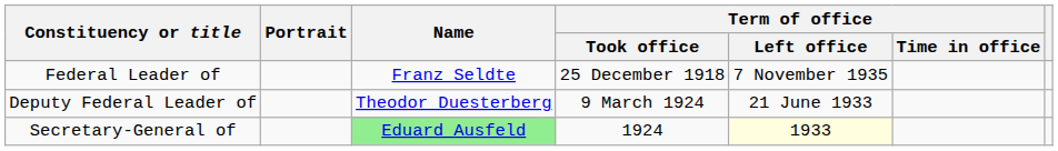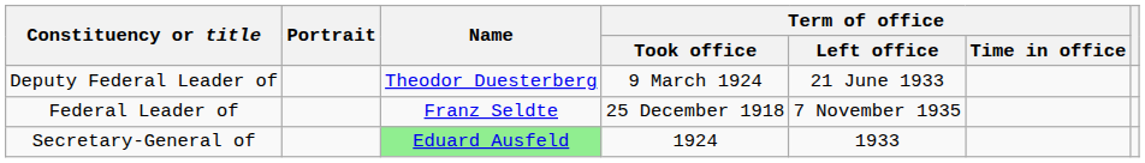rows swapped: Federal Leader of <-> Deputy Federal Leader of
Secretary-General of | Term of office / Left office: lightyellow background -> no background
